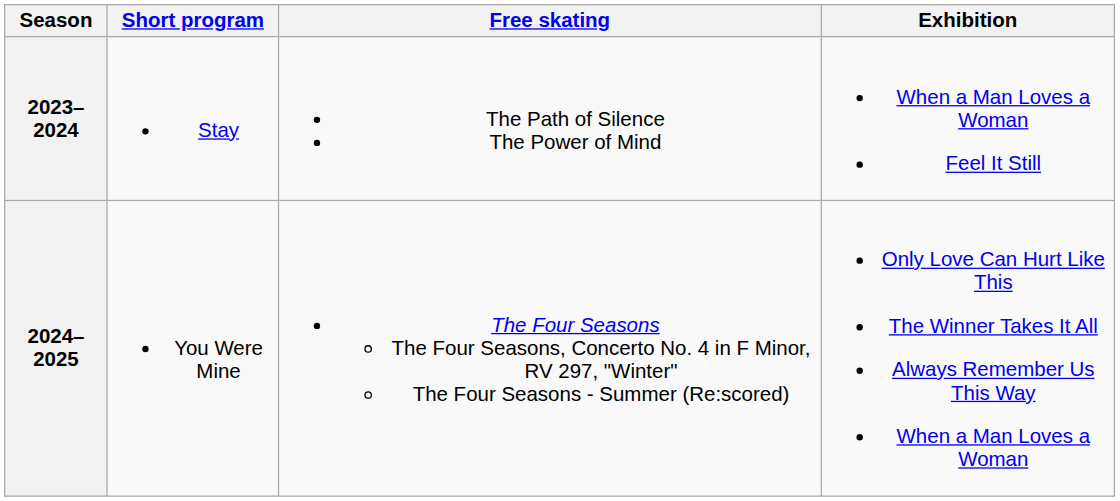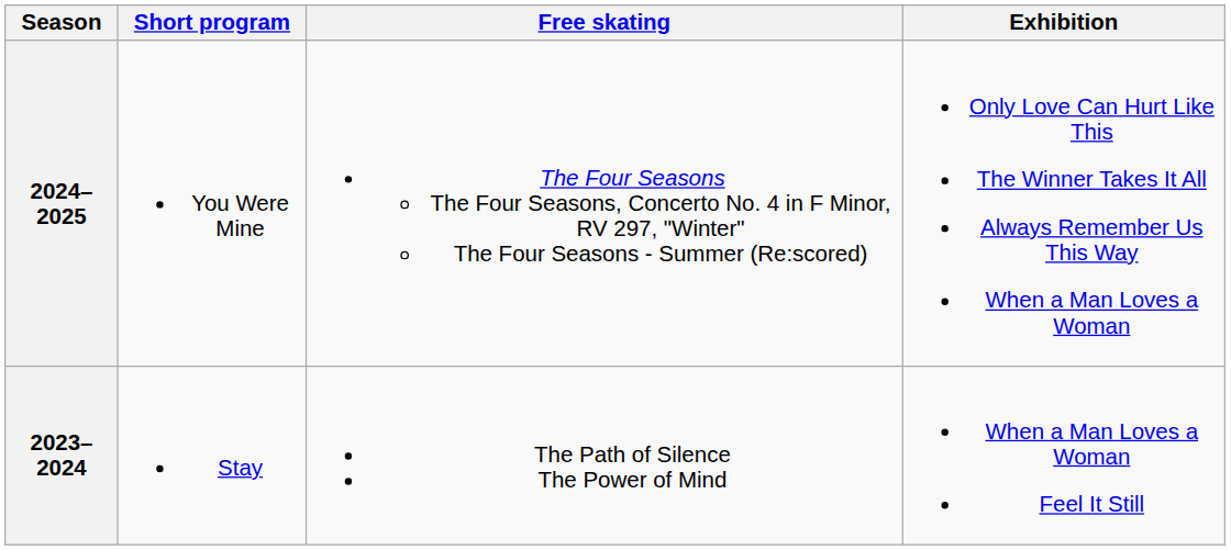rows swapped: 2024–2025 <-> 2023–2024
